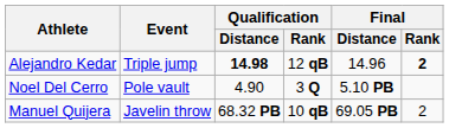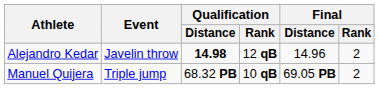Alejandro Kedar | Event: Triple jump -> Javelin throw
Alejandro Kedar | Final / Rank: bold -> normal
- row: Noel Del Cerro | Pole vault | 4.90 | 3 Q | 5.10 PB
Manuel Quijera | Event: Javelin throw -> Triple jump
